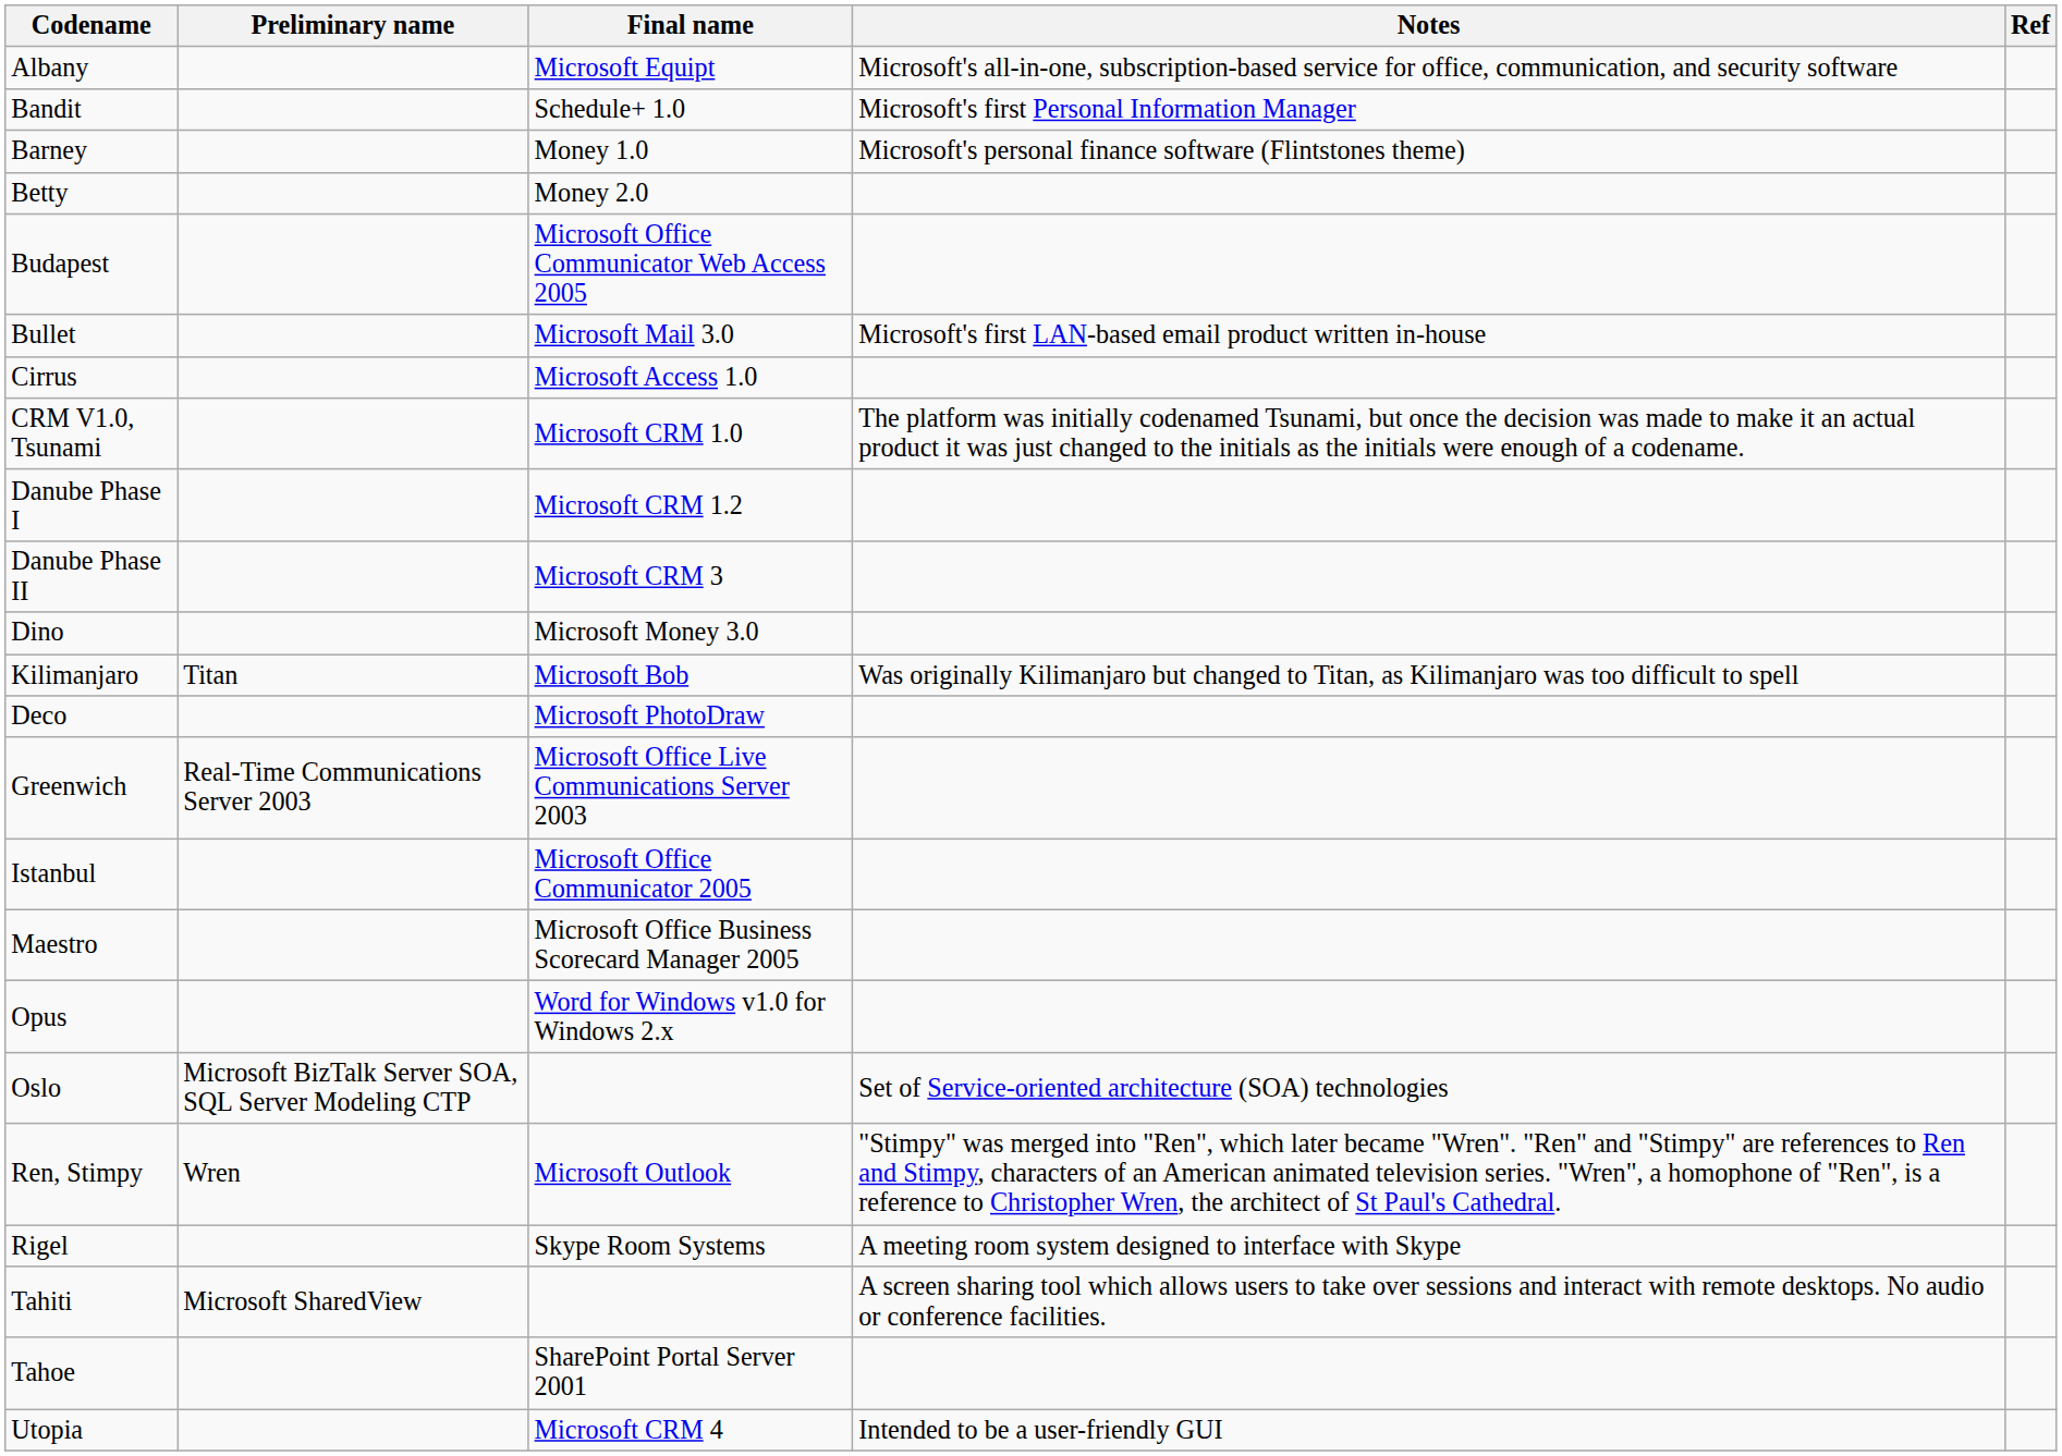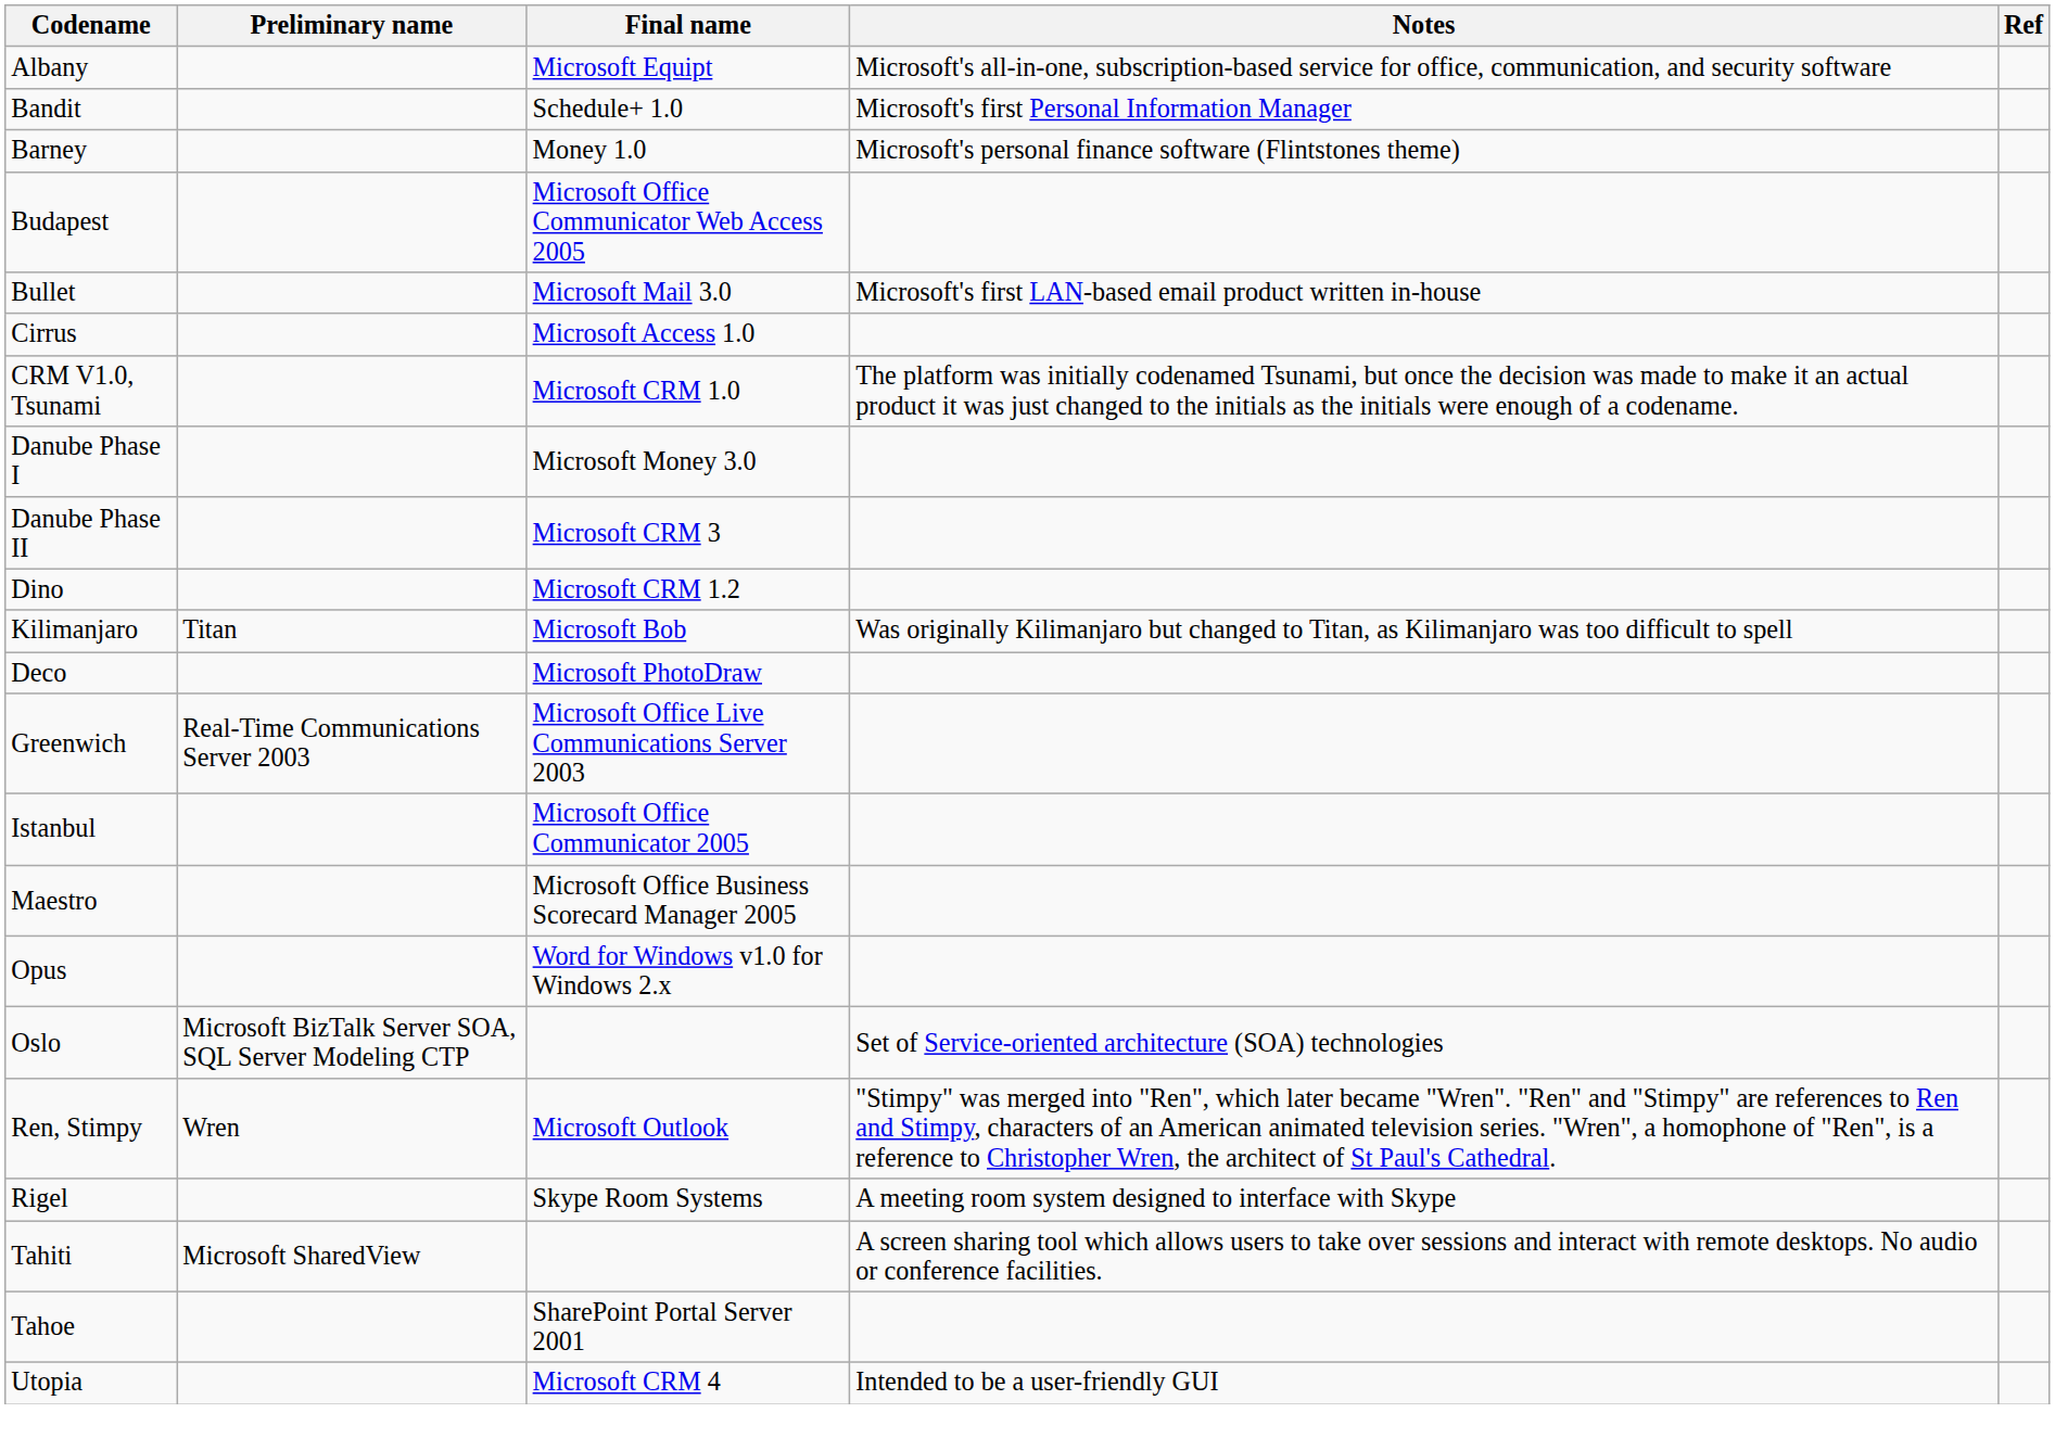- row: Betty | Money 2.0
Danube Phase I | Final name: Microsoft CRM 1.2 -> Microsoft Money 3.0
Dino | Final name: Microsoft Money 3.0 -> Microsoft CRM 1.2
